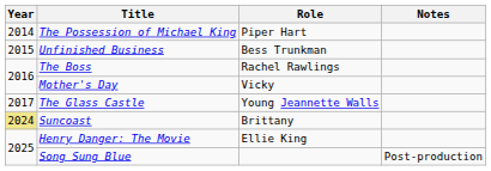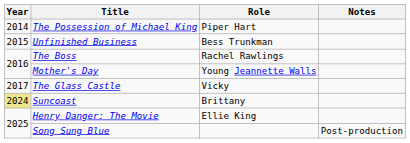Mother's Day | Role: Vicky -> Young Jeannette Walls
The Glass Castle | Role: Young Jeannette Walls -> Vicky
